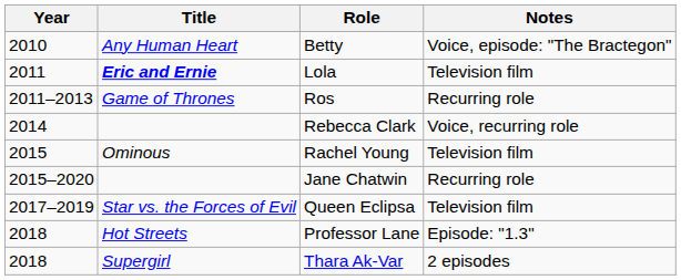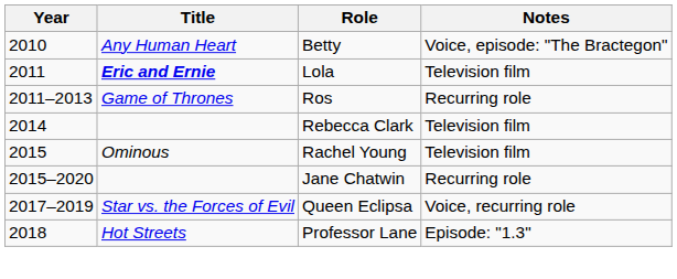Rebecca Clark | Notes: Voice, recurring role -> Television film
Queen Eclipsa | Notes: Television film -> Voice, recurring role
- row: 2018 | Supergirl | Thara Ak-Var | 2 episodes
